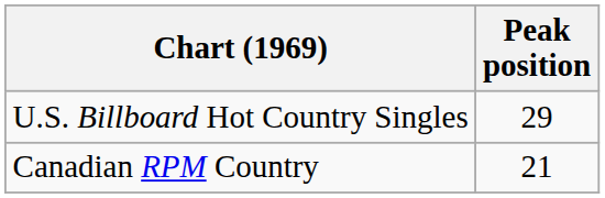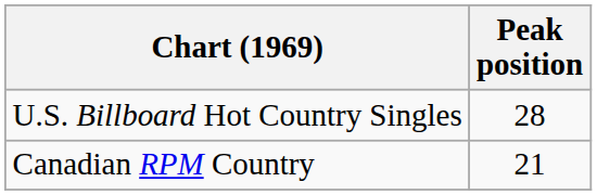U.S. Billboard Hot Country Singles | Peak position: 29 -> 28
